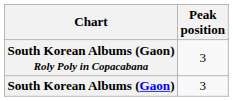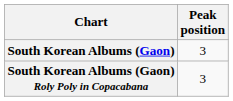rows swapped: South Korean Albums (Gaon) <-> South Korean Albums (Gaon) Roly Poly in Copacabana
